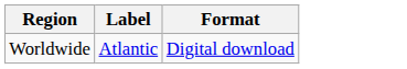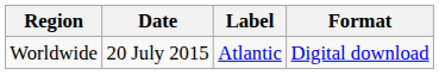+ column: Date | 20 July 2015
